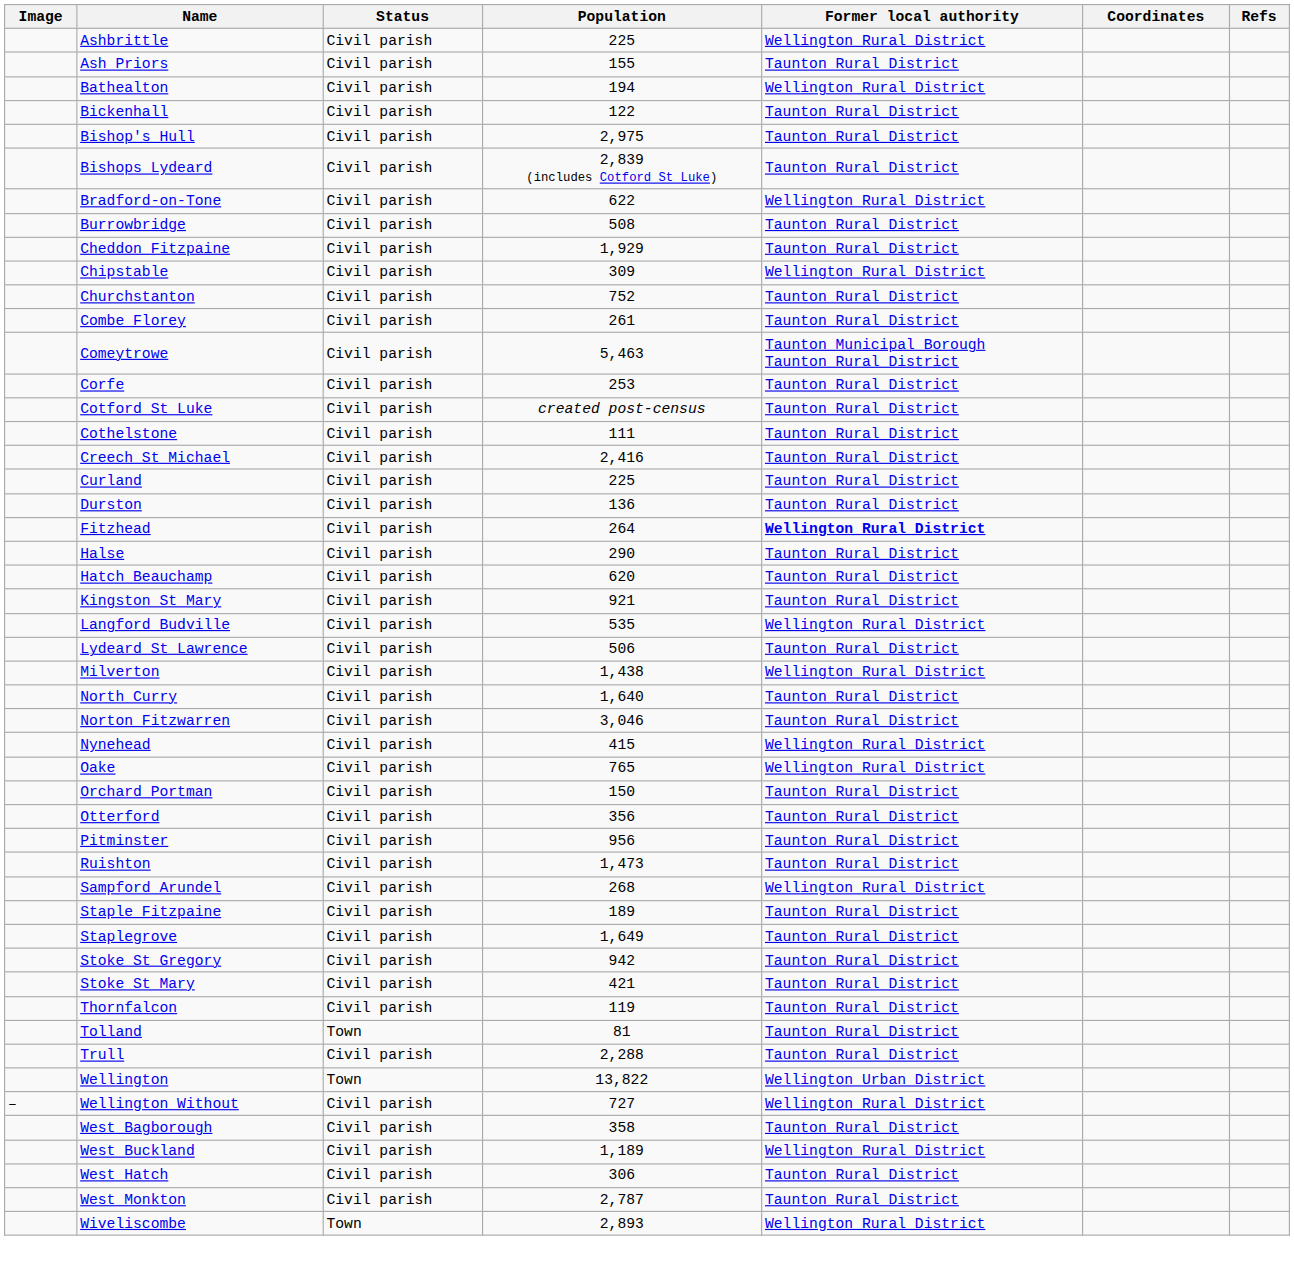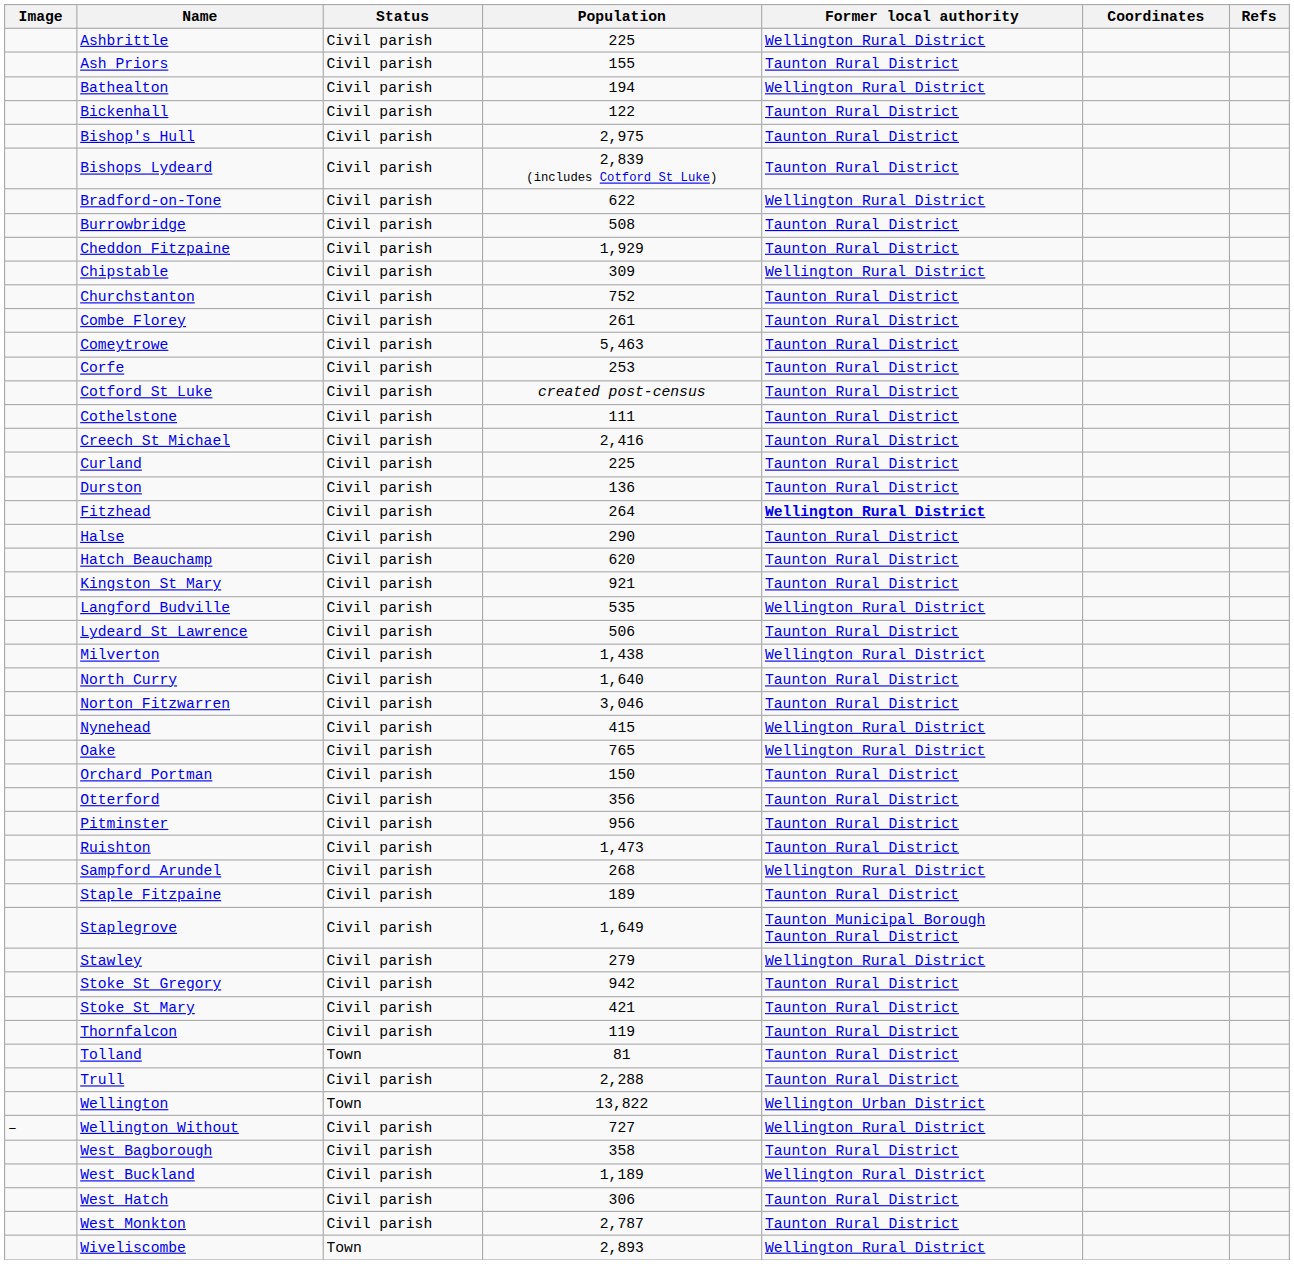Comeytrowe | Former local authority: Taunton Municipal Borough Taunton Rural District -> Taunton Rural District
Staplegrove | Former local authority: Taunton Rural District -> Taunton Municipal Borough Taunton Rural District
+ row: Stawley | Civil parish | 279 | Wellington Rural District
